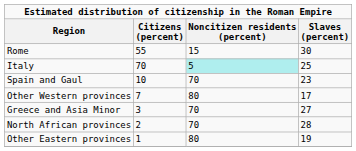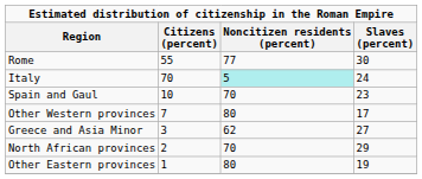Rome | Noncitizen residents (percent): 15 -> 77
Italy | Slaves (percent): 25 -> 24
Greece and Asia Minor | Noncitizen residents (percent): 70 -> 62
North African provinces | Slaves (percent): 28 -> 29
